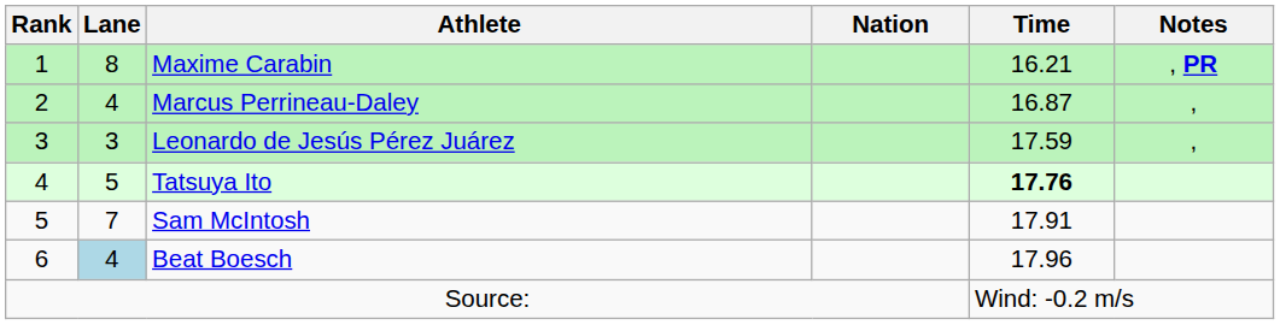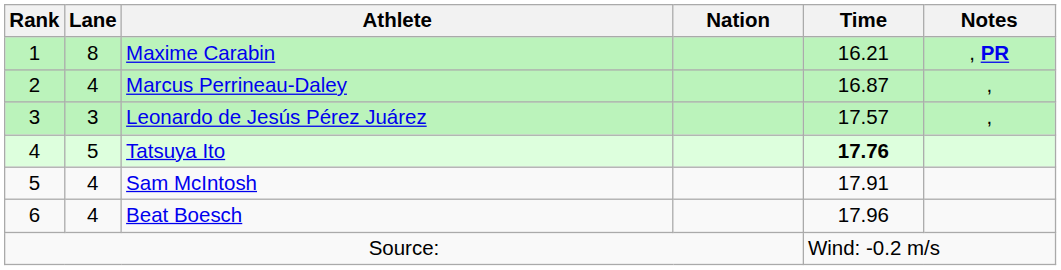Leonardo de Jesús Pérez Juárez | Time: 17.59 -> 17.57
Sam McIntosh | Lane: 7 -> 4
Beat Boesch | Lane: lightblue background -> no background
